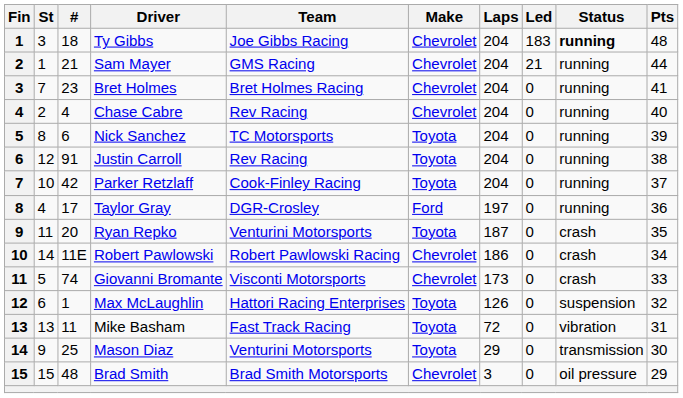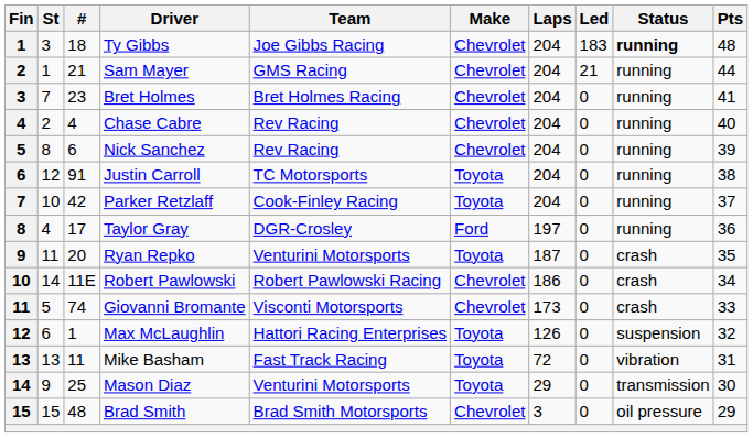Nick Sanchez | Team: TC Motorsports -> Rev Racing
Nick Sanchez | Make: Toyota -> Chevrolet
Justin Carroll | Team: Rev Racing -> TC Motorsports
